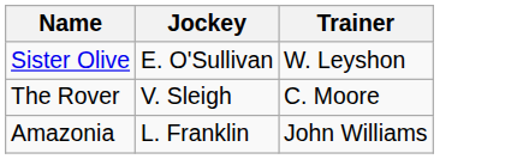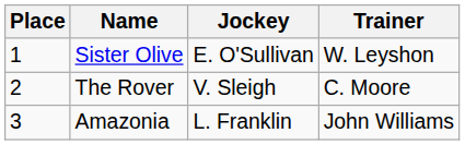+ column: Place | 1 | 2 | 3
